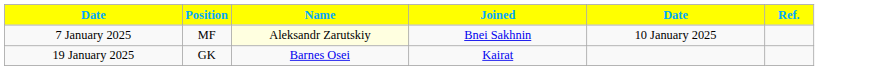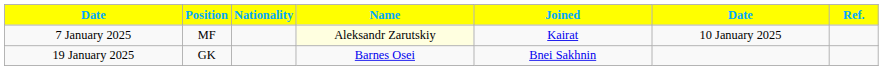+ column: Nationality
7 January 2025 | Joined: Bnei Sakhnin -> Kairat
19 January 2025 | Joined: Kairat -> Bnei Sakhnin
